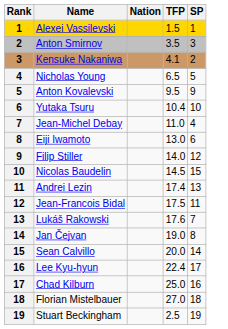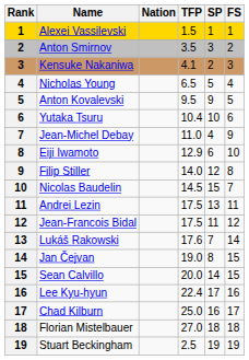+ column: FS | 1 | 2 | 3 | 4 | 5 | 6 | 9 | 10 | 8 | 7 | 11 | 12 | 14 | 15 | 15 | 16 | 17 | 18 | 19
Eiji Iwamoto | TFP: 13.0 -> 12.9
Andrei Lezin | TFP: 17.4 -> 17.5
